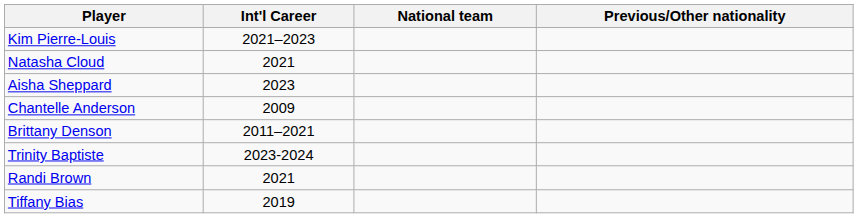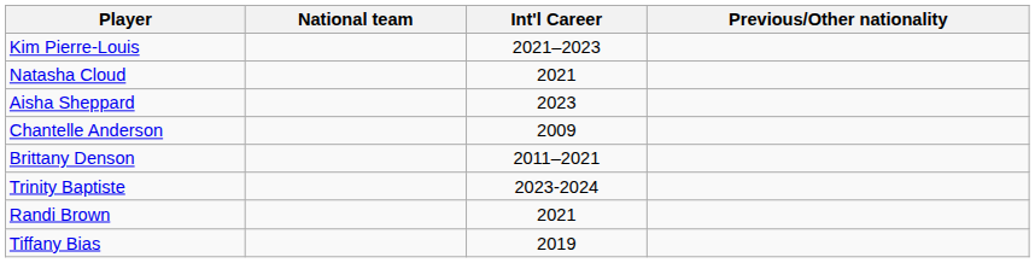columns swapped: Int'l Career <-> National team
